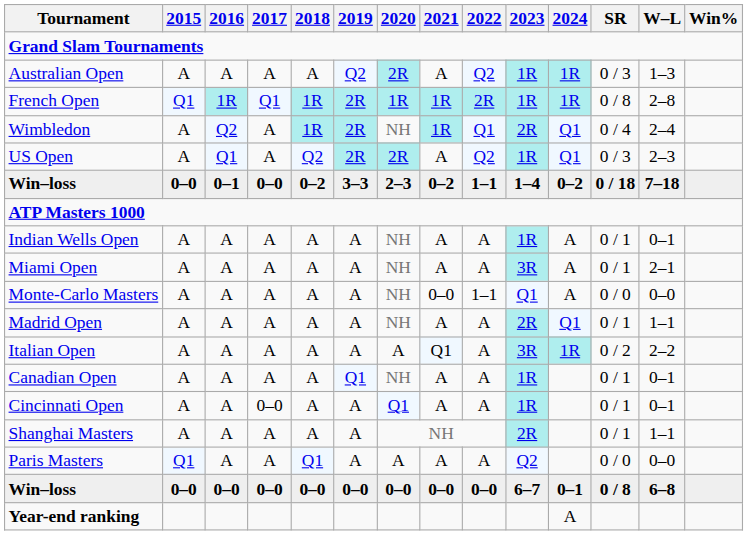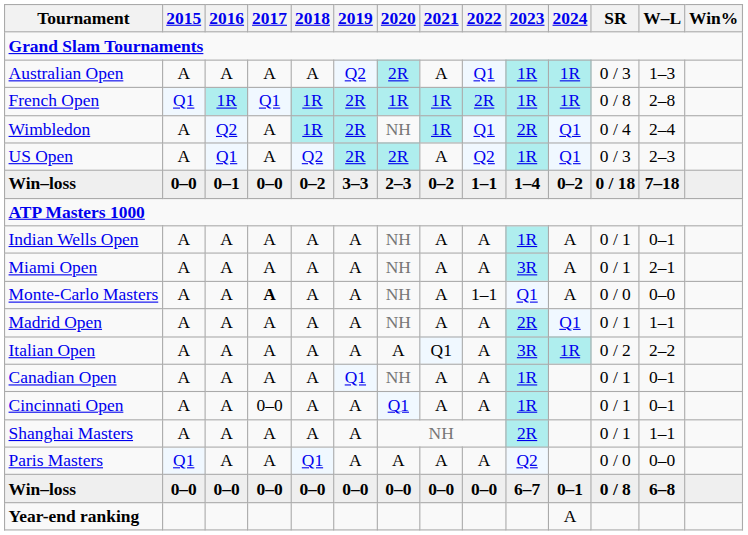Australian Open | 2022: Q2 -> Q1
Monte-Carlo Masters | 2017: normal -> bold
Monte-Carlo Masters | 2021: 0–0 -> A
